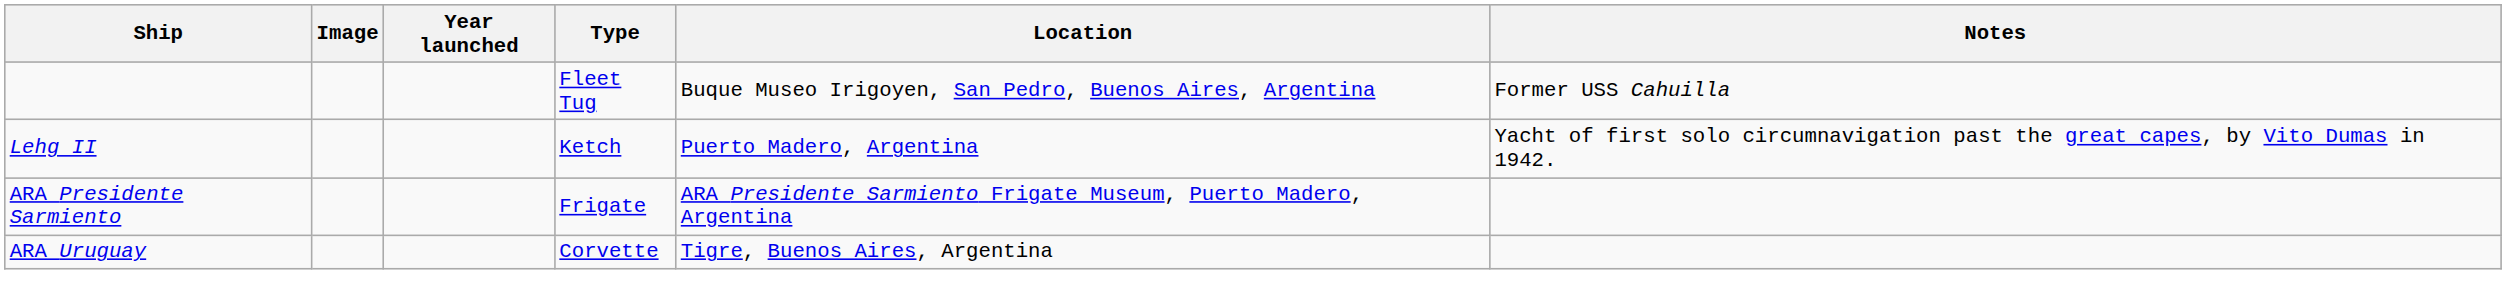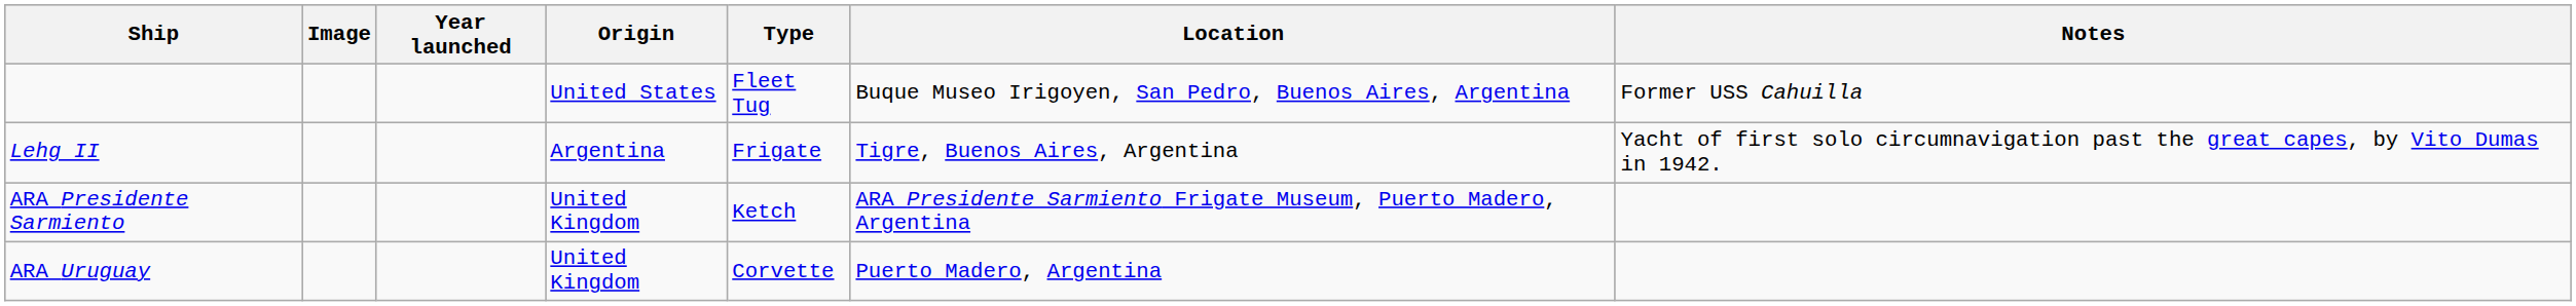+ column: Origin | United States | Argentina | United Kingdom | United Kingdom
Lehg II | Type: Ketch -> Frigate
Lehg II | Location: Puerto Madero, Argentina -> Tigre, Buenos Aires, Argentina
ARA Presidente Sarmiento | Type: Frigate -> Ketch
ARA Uruguay | Location: Tigre, Buenos Aires, Argentina -> Puerto Madero, Argentina
